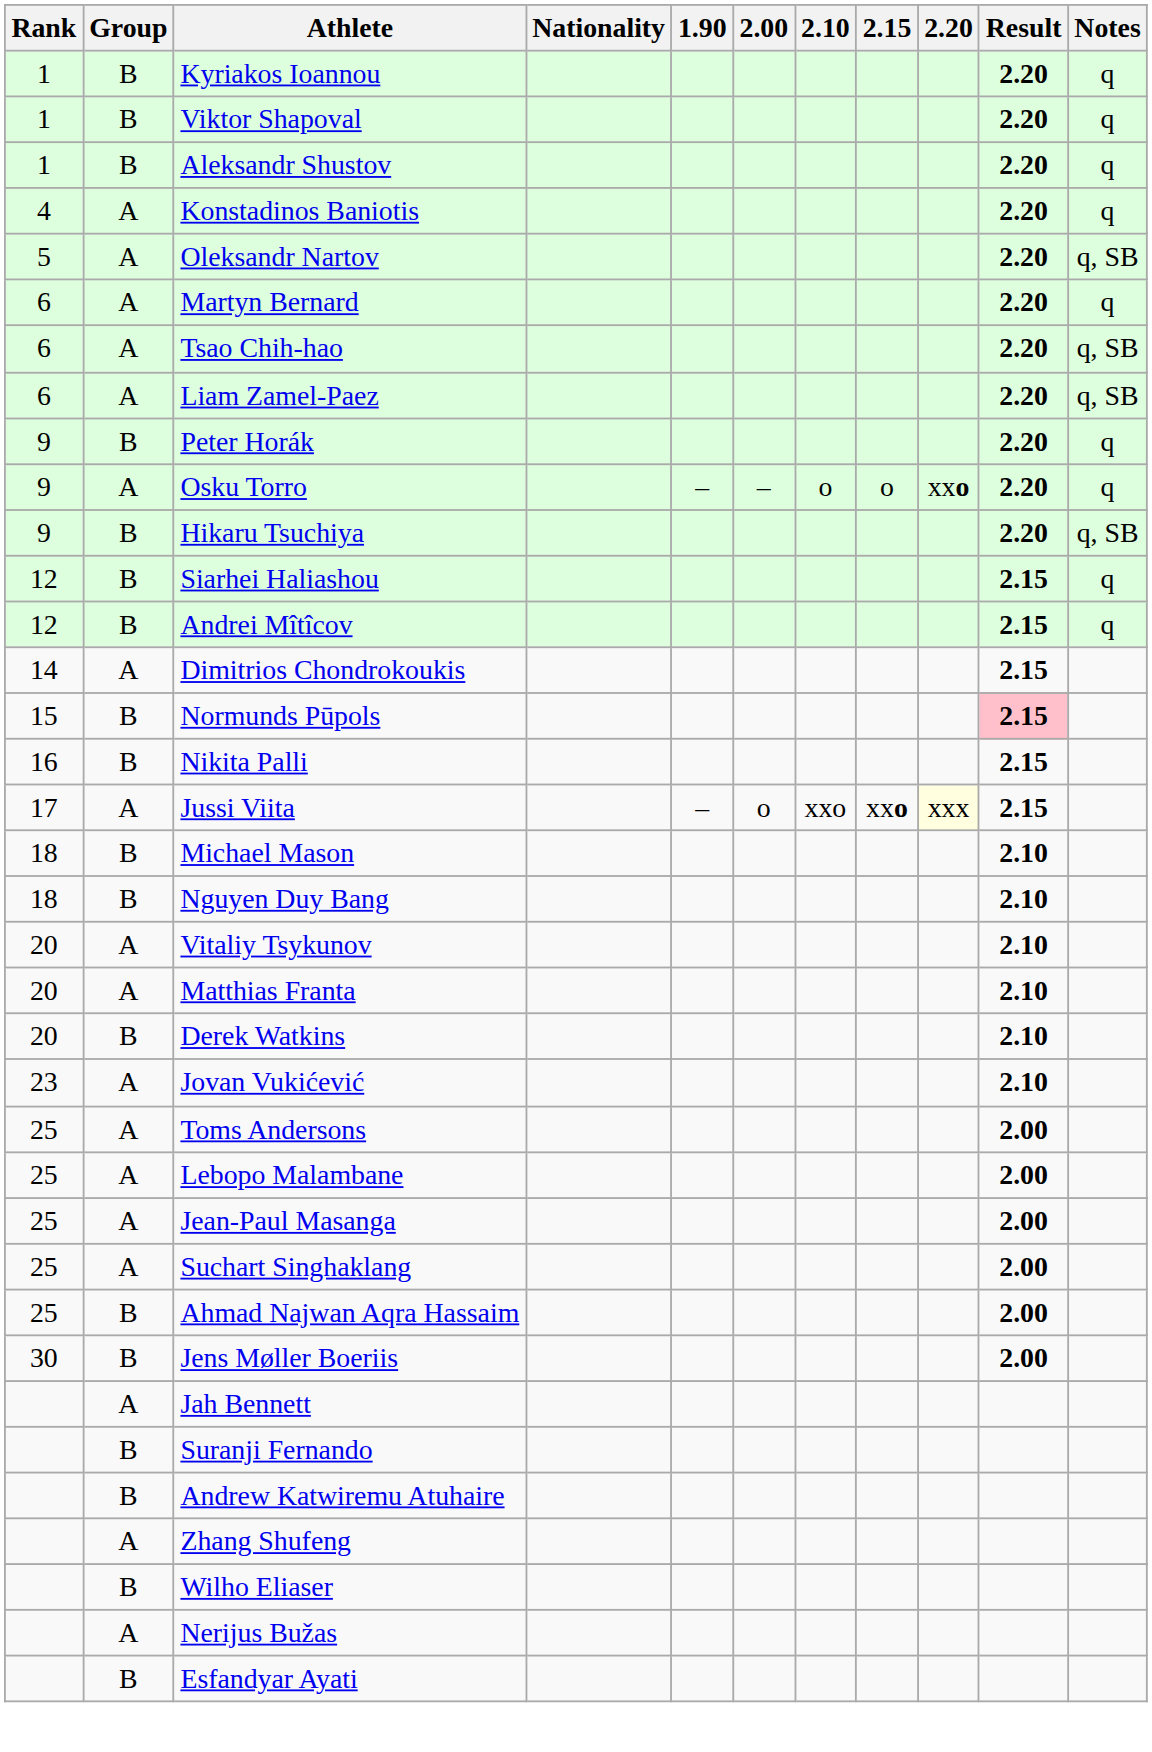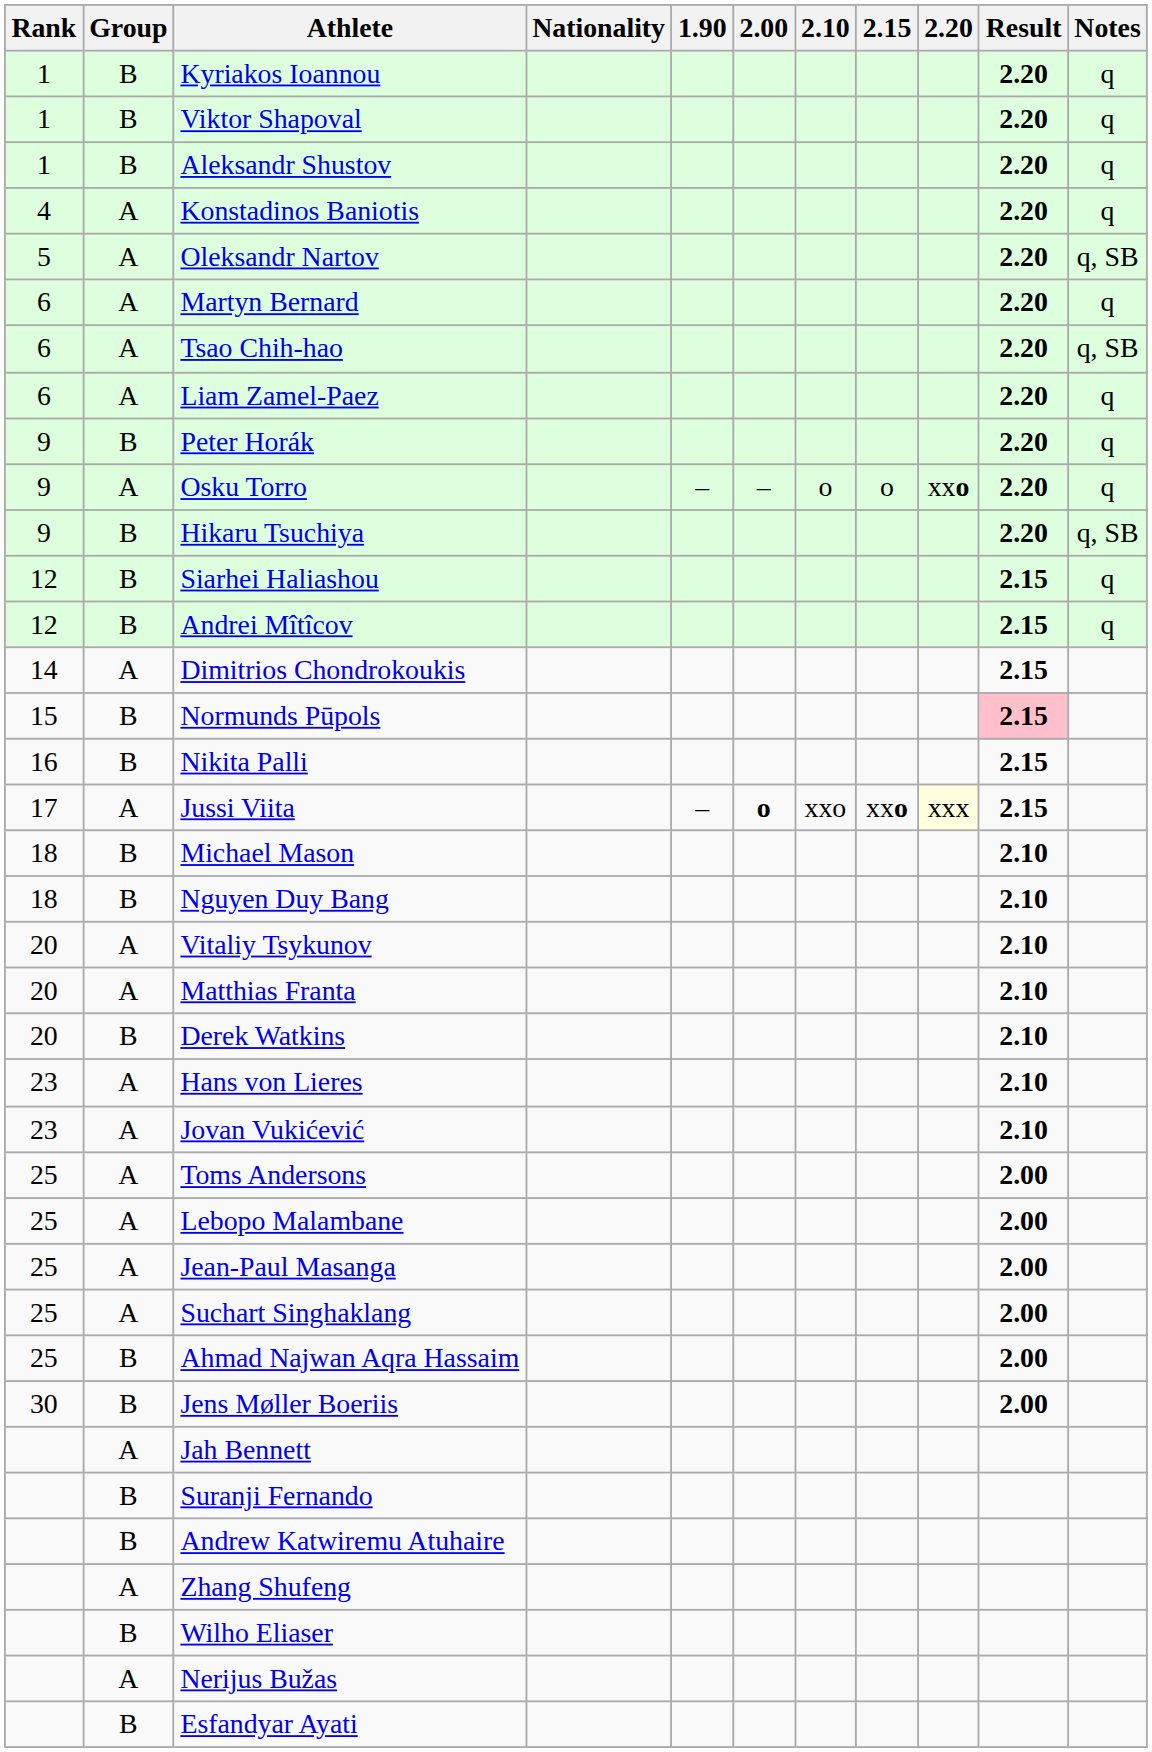Liam Zamel-Paez | Notes: q, SB -> q
Jussi Viita | 2.00: normal -> bold
+ row: 23 | A | Hans von Lieres | 2.10
